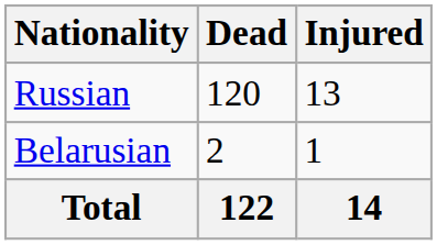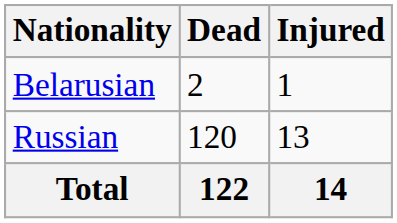rows swapped: Russian <-> Belarusian
